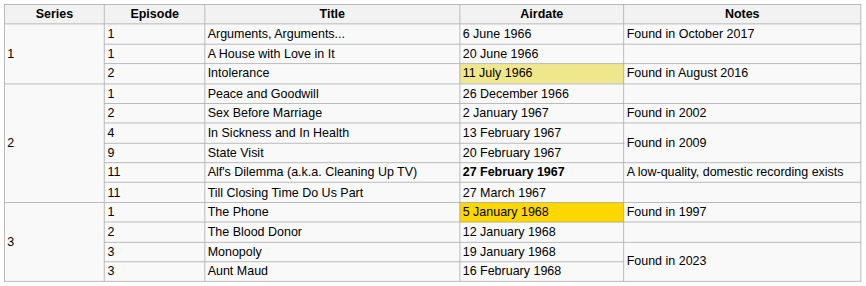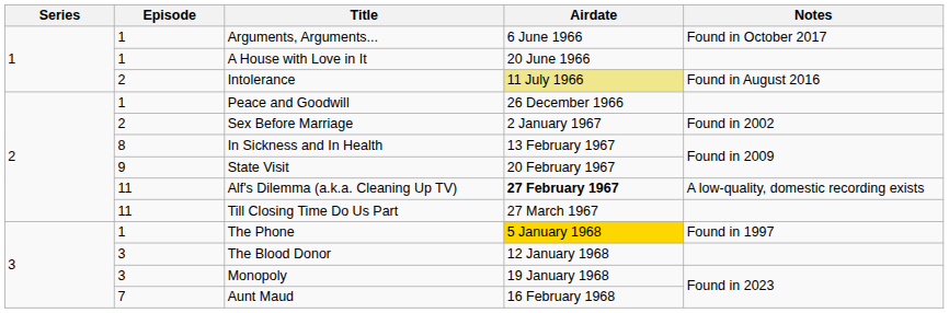In Sickness and In Health | Episode: 4 -> 8
The Blood Donor | Episode: 2 -> 3
Aunt Maud | Episode: 3 -> 7
